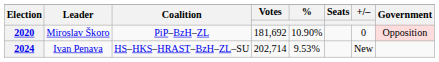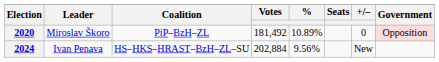2020 | Votes: 181,692 -> 181,492
2020 | %: 10.90% -> 10.89%
2024 | Votes: 202,714 -> 202,884
2024 | %: 9.53% -> 9.56%
